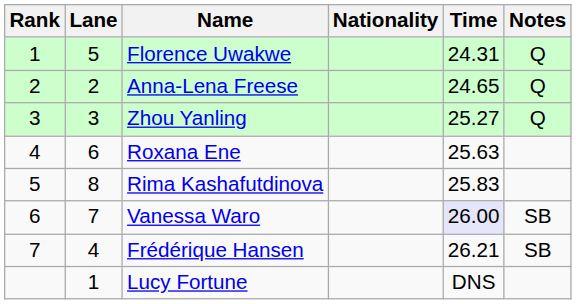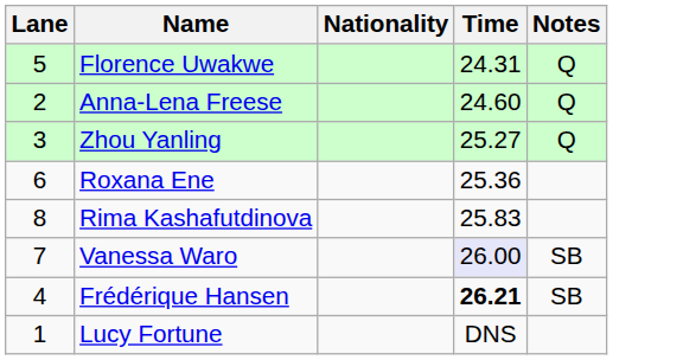- column: Rank | 1 | 2 | 3 | 4 | 5 | 6 | 7
Anna-Lena Freese | Time: 24.65 -> 24.60
Roxana Ene | Time: 25.63 -> 25.36
Frédérique Hansen | Time: normal -> bold
